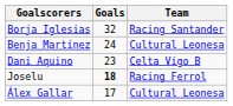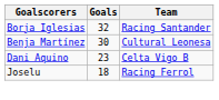Benja Martínez | Goals: 24 -> 30
Joselu | Goals: bold -> normal
- row: Álex Gallar | 17 | Cultural Leonesa
